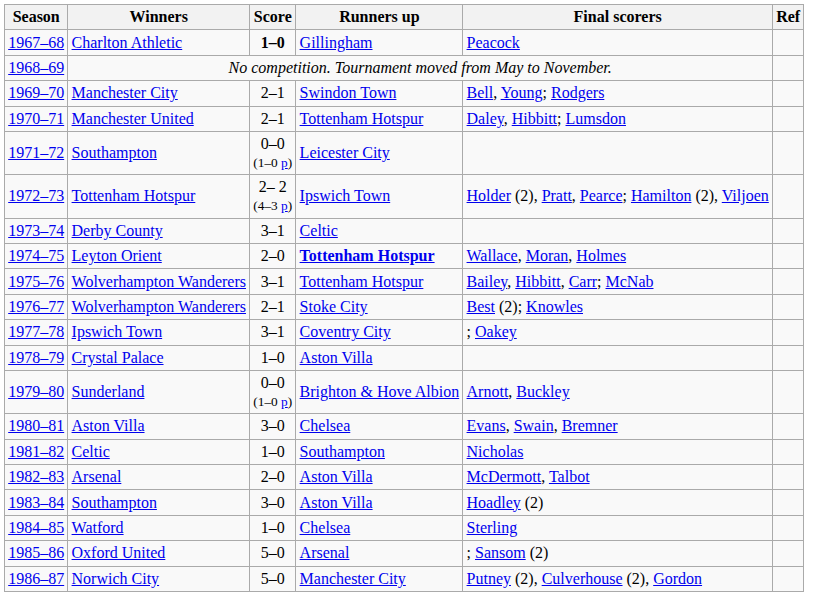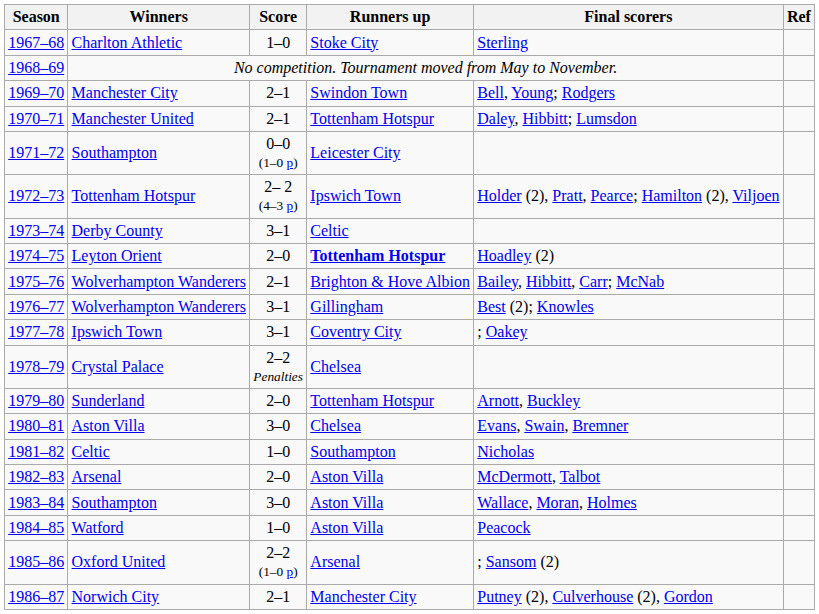Charlton Athletic | Score: bold -> normal
Charlton Athletic | Runners up: Gillingham -> Stoke City
Charlton Athletic | Final scorers: Peacock -> Sterling
Leyton Orient | Final scorers: Wallace, Moran, Holmes -> Hoadley (2)
1975–76 / Wolverhampton Wanderers | Score: 3–1 -> 2–1
1975–76 / Wolverhampton Wanderers | Runners up: Tottenham Hotspur -> Brighton & Hove Albion
1976–77 / Wolverhampton Wanderers | Score: 2–1 -> 3–1
1976–77 / Wolverhampton Wanderers | Runners up: Stoke City -> Gillingham
Crystal Palace | Score: 1–0 -> 2–2 Penalties
Crystal Palace | Runners up: Aston Villa -> Chelsea
Sunderland | Score: 0–0 (1–0 p) -> 2–0
Sunderland | Runners up: Brighton & Hove Albion -> Tottenham Hotspur
1983–84 / Southampton | Final scorers: Hoadley (2) -> Wallace, Moran, Holmes
Watford | Runners up: Chelsea -> Aston Villa
Watford | Final scorers: Sterling -> Peacock
Oxford United | Score: 5–0 -> 2–2 (1–0 p)
Norwich City | Score: 5–0 -> 2–1
